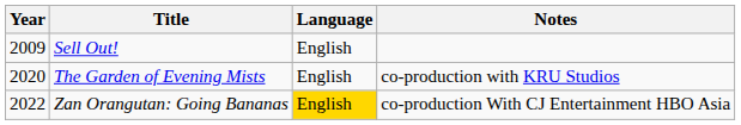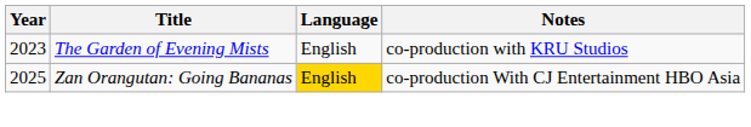- row: 2009 | Sell Out! | English
The Garden of Evening Mists | Year: 2020 -> 2023
Zan Orangutan: Going Bananas | Year: 2022 -> 2025
